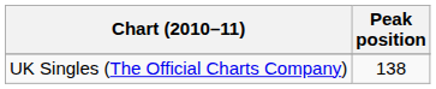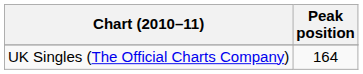UK Singles (The Official Charts Company) | Peak position: 138 -> 164
